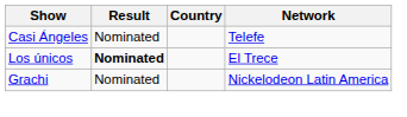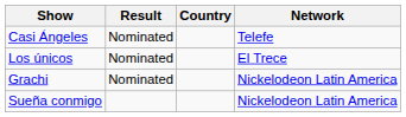Los únicos | Result: bold -> normal
+ row: Sueña conmigo | Nickelodeon Latin America
